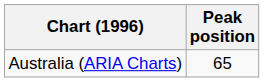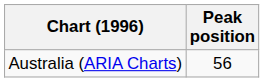Australia (ARIA Charts) | Peak position: 65 -> 56
